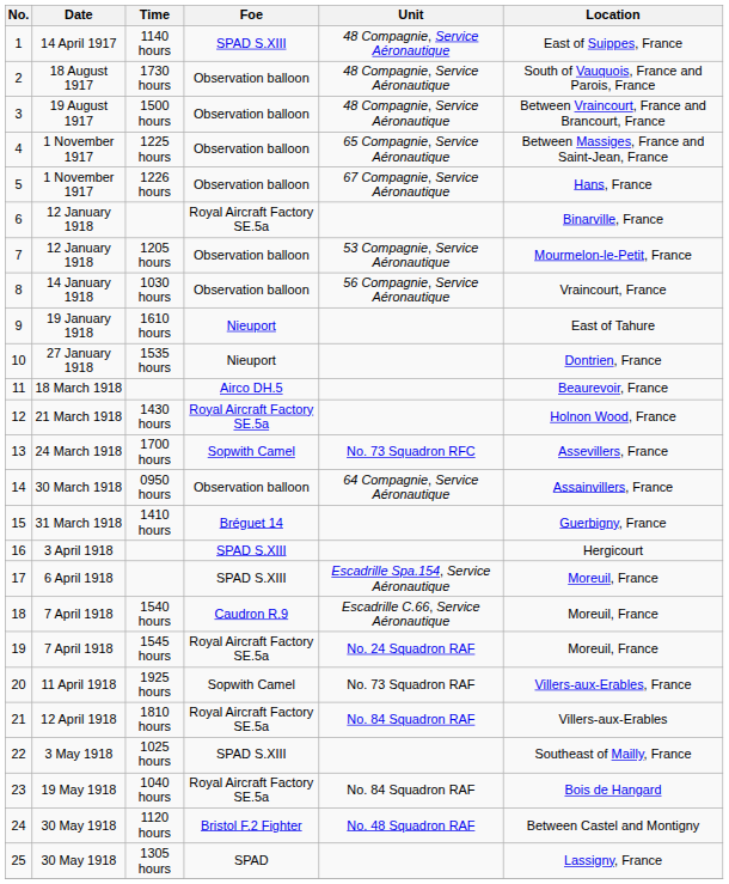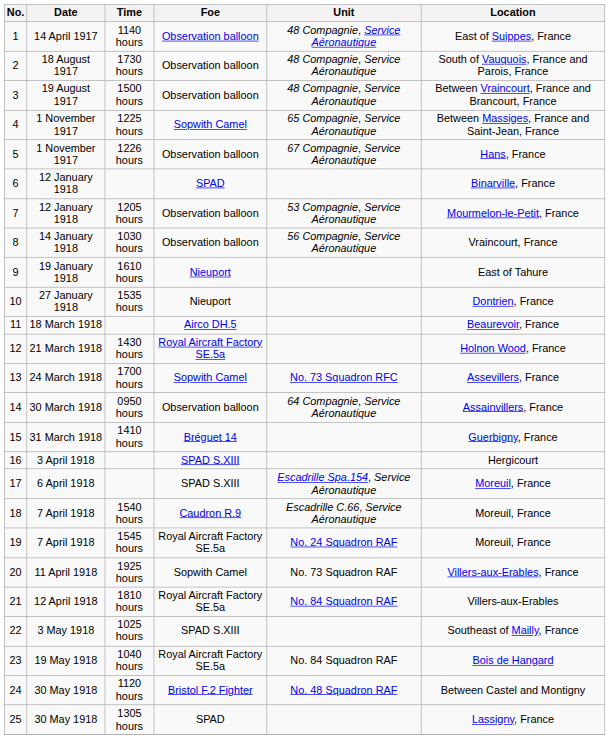1 | Foe: SPAD S.XIII -> Observation balloon
4 | Foe: Observation balloon -> Sopwith Camel
6 | Foe: Royal Aircraft Factory SE.5a -> SPAD
